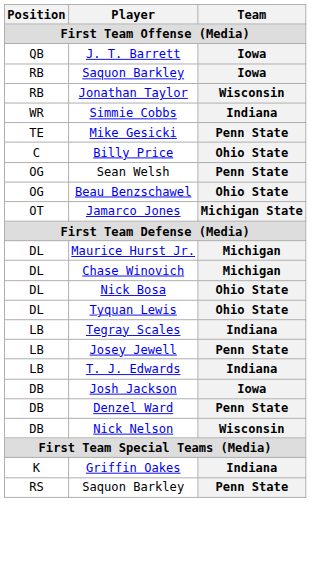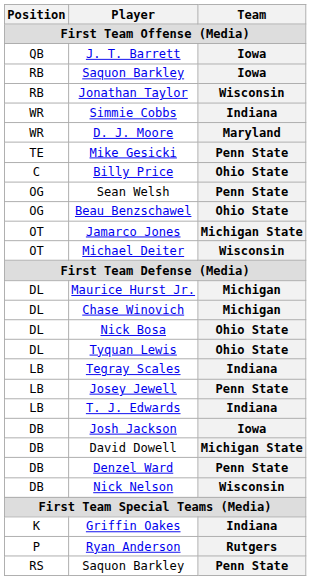+ row: WR | D. J. Moore | Maryland
+ row: OT | Michael Deiter | Wisconsin
+ row: DB | David Dowell | Michigan State
+ row: P | Ryan Anderson | Rutgers
